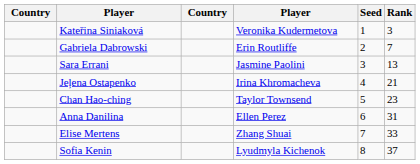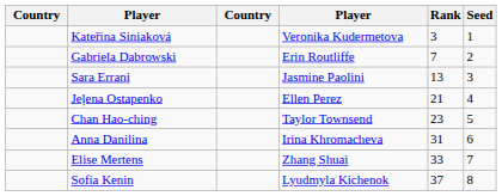columns swapped: Rank <-> Seed
Jeļena Ostapenko | column 4: Irina Khromacheva -> Ellen Perez
Anna Danilina | column 4: Ellen Perez -> Irina Khromacheva
